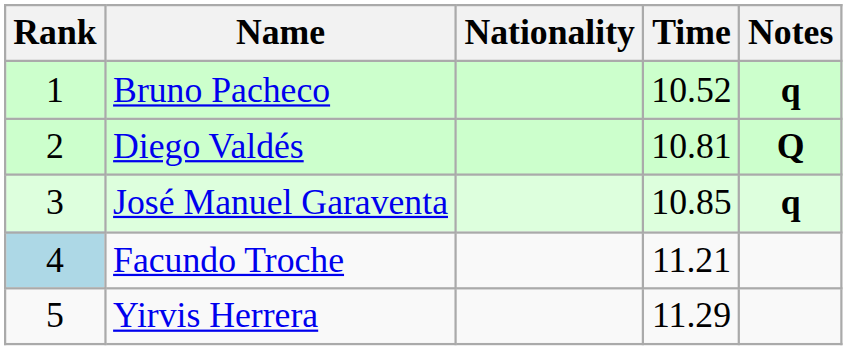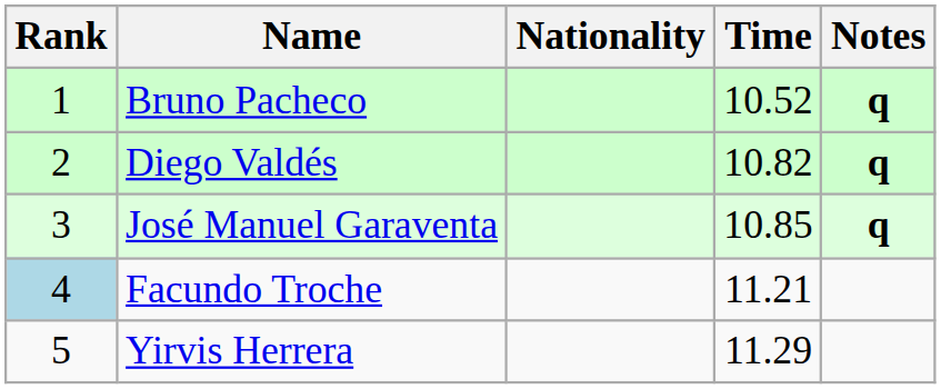Diego Valdés | Time: 10.81 -> 10.82
Diego Valdés | Notes: Q -> q
